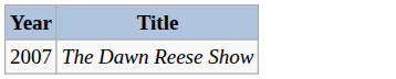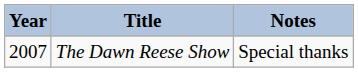+ column: Notes | Special thanks
